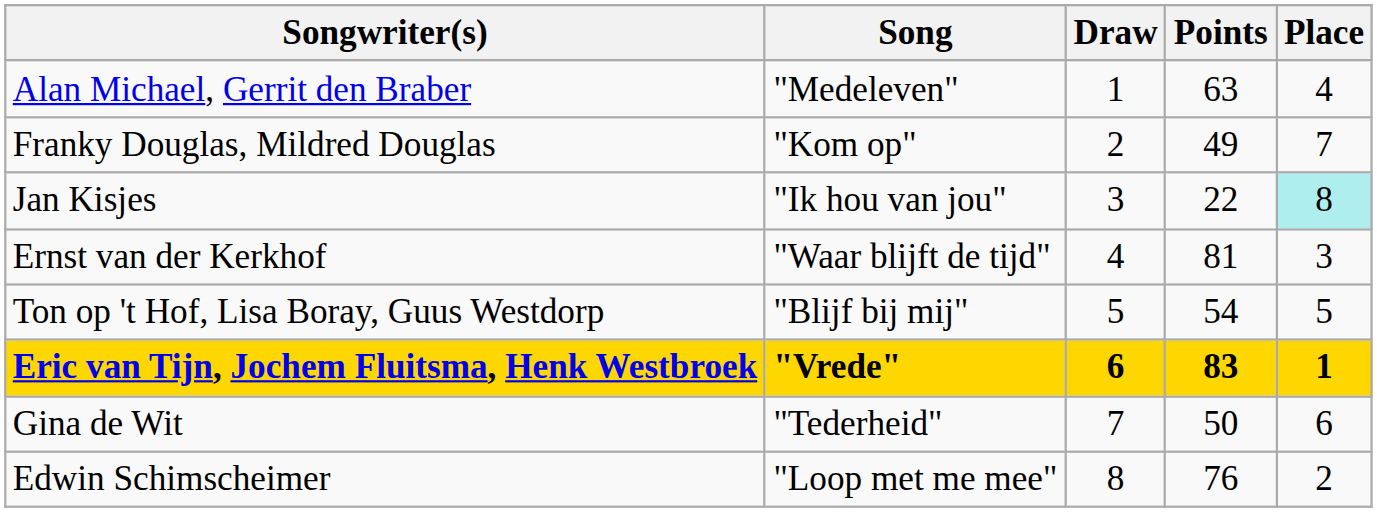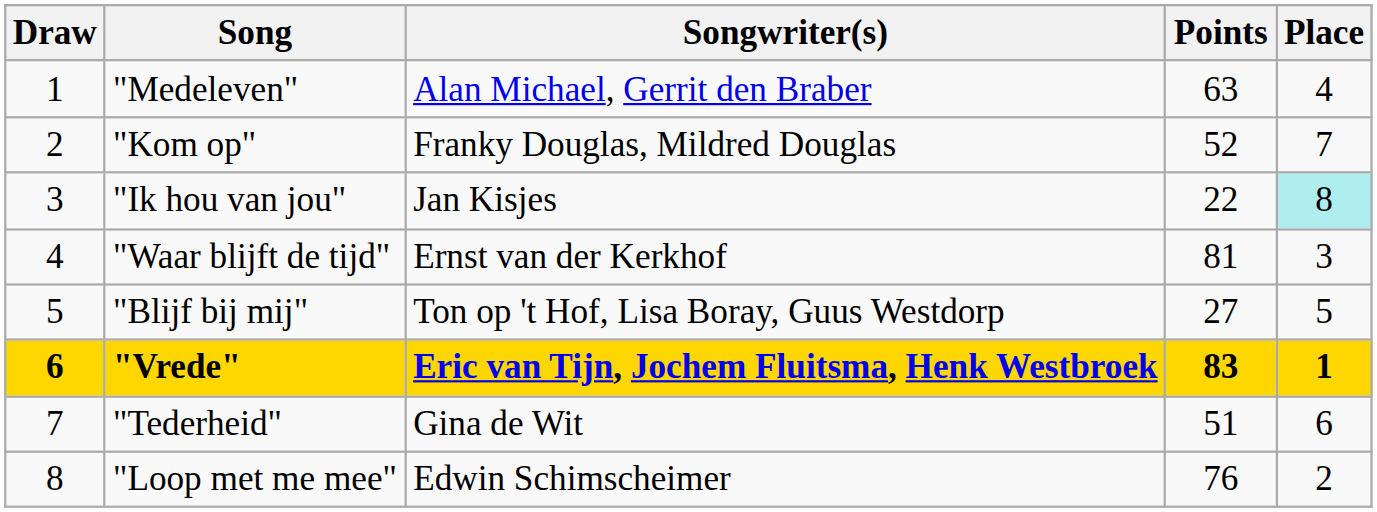columns swapped: Draw <-> Songwriter(s)
"Kom op" | Points: 49 -> 52
"Blijf bij mij" | Points: 54 -> 27
"Tederheid" | Points: 50 -> 51
